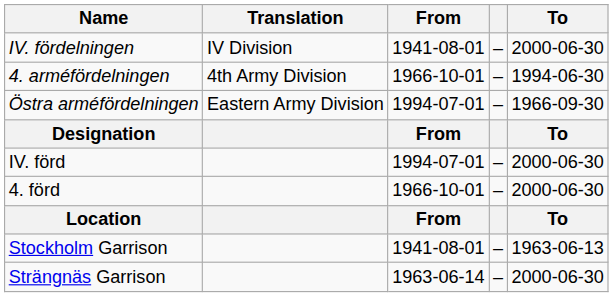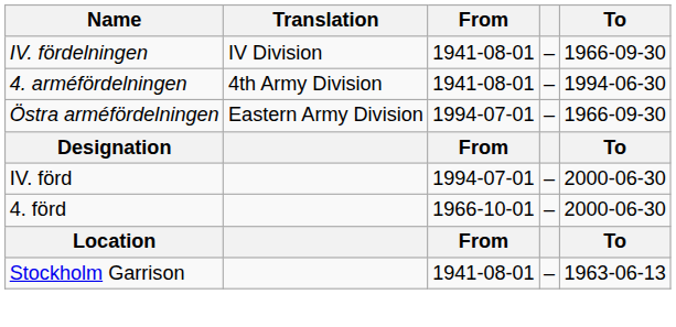IV. fördelningen | To: 2000-06-30 -> 1966-09-30
4. arméfördelningen | From: 1966-10-01 -> 1941-08-01
- row: Strängnäs Garrison | 1963-06-14 | – | 2000-06-30
